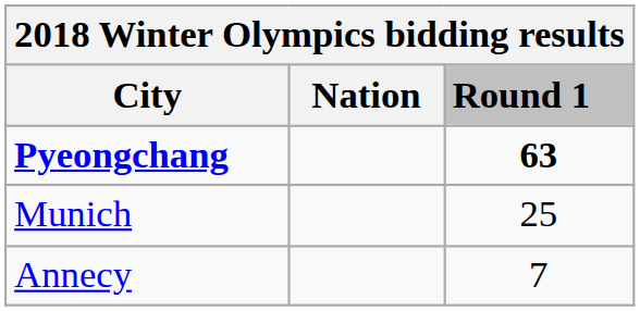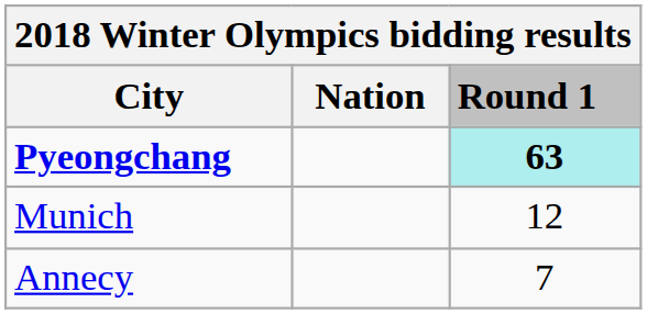Pyeongchang | Round 1: no background -> paleturquoise background
Munich | Round 1: 25 -> 12
